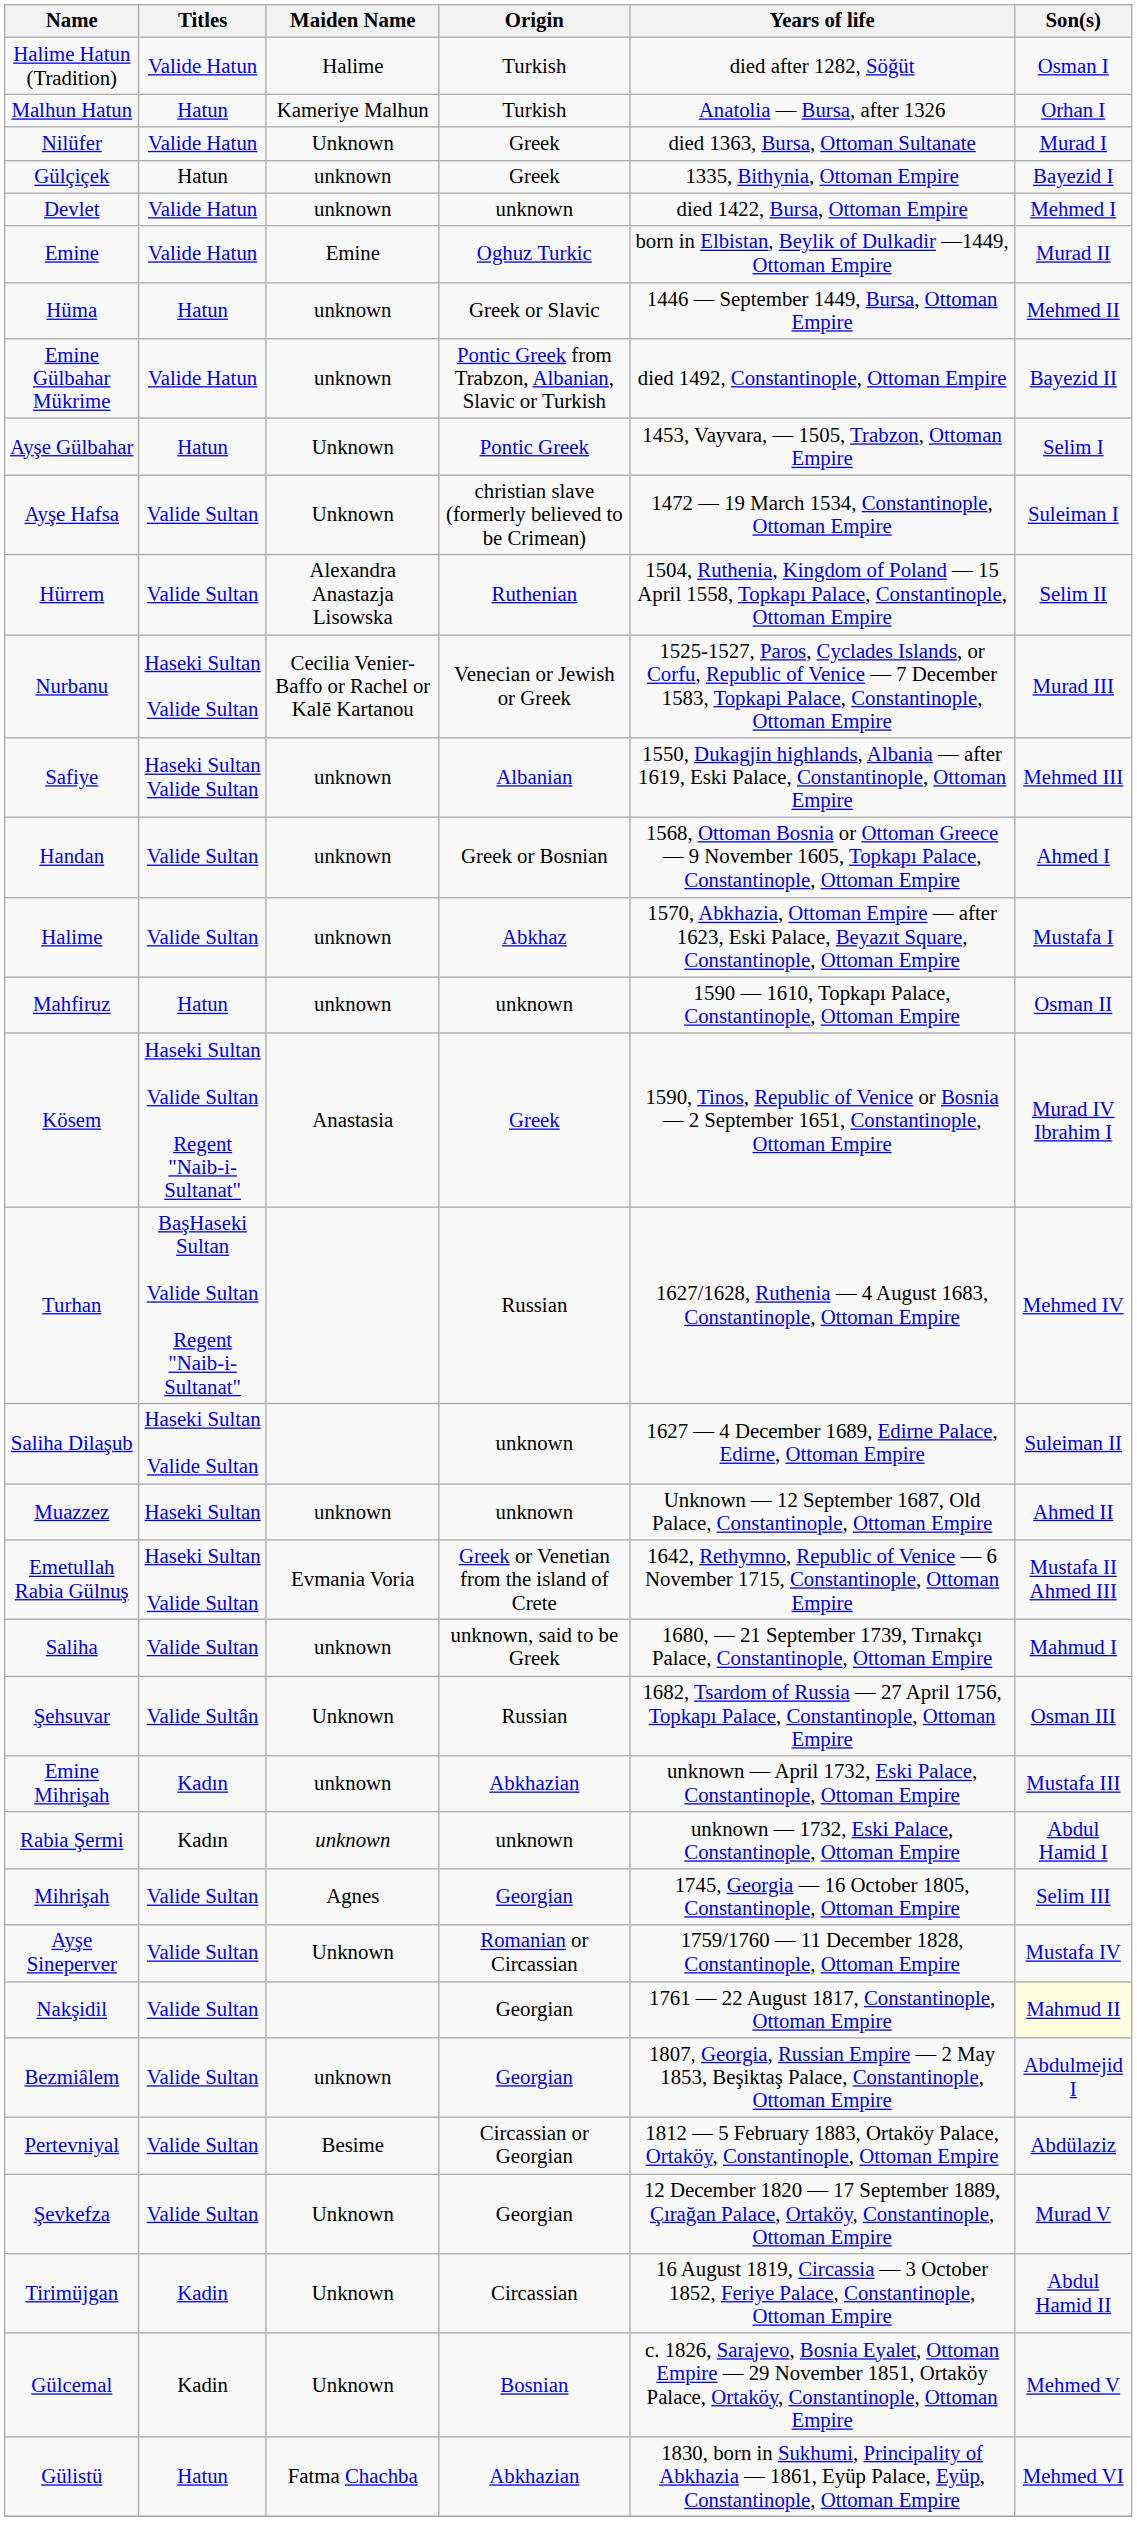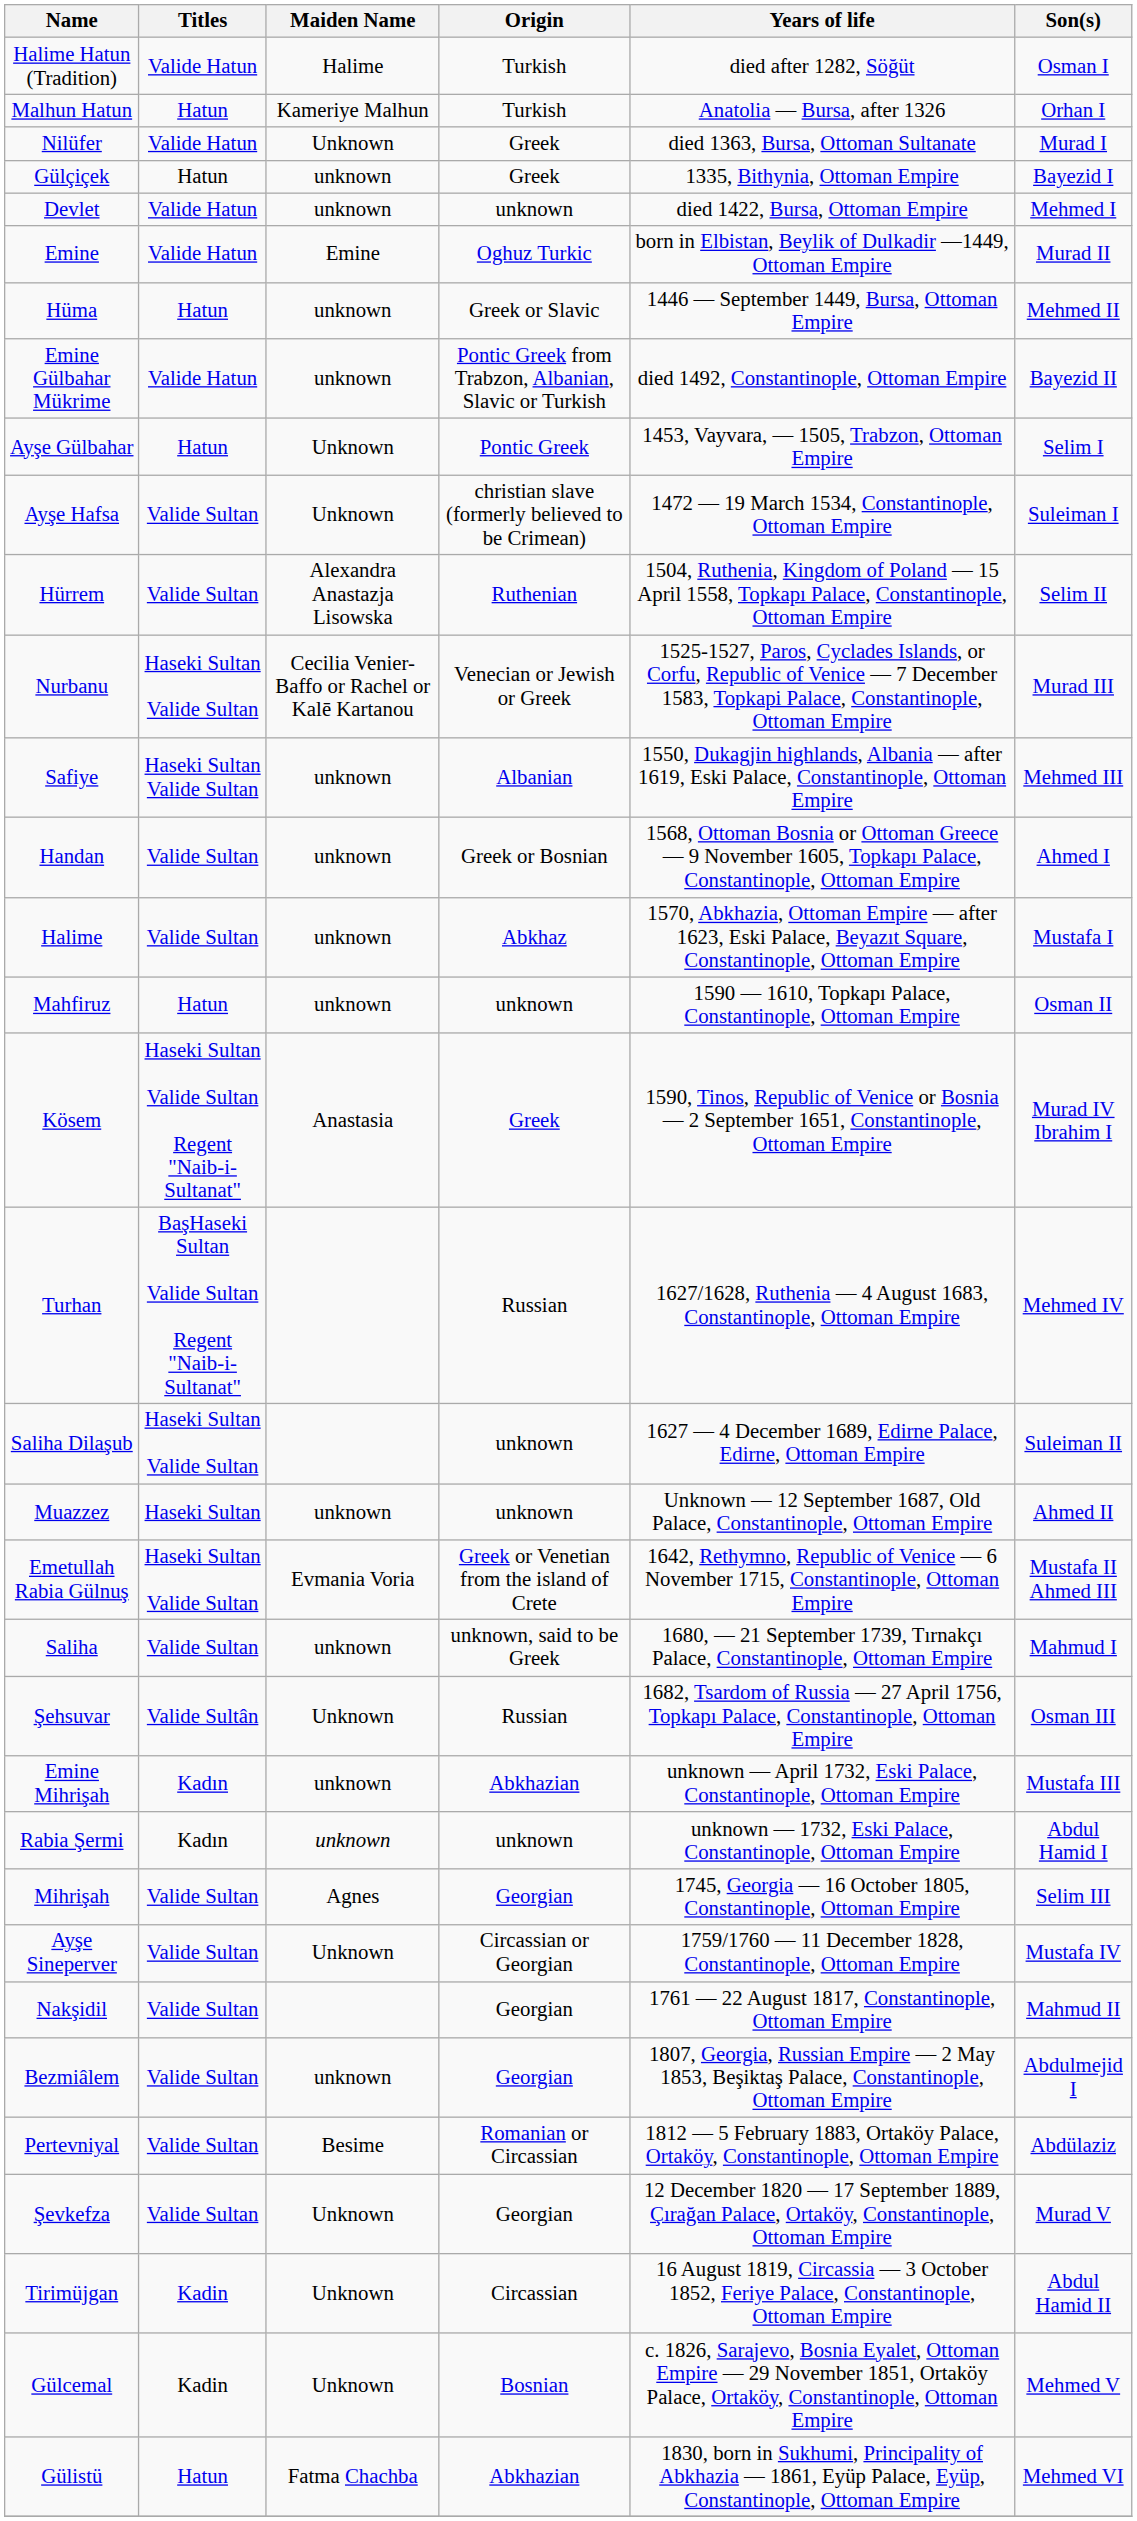Ayşe Sineperver | Origin: Romanian or Circassian -> Circassian or Georgian
Nakşidil | Son(s): lightyellow background -> no background
Pertevniyal | Origin: Circassian or Georgian -> Romanian or Circassian
